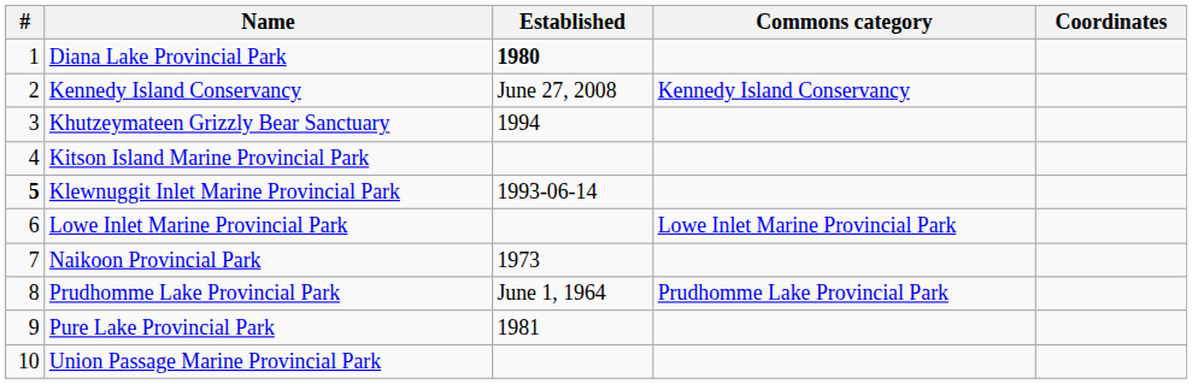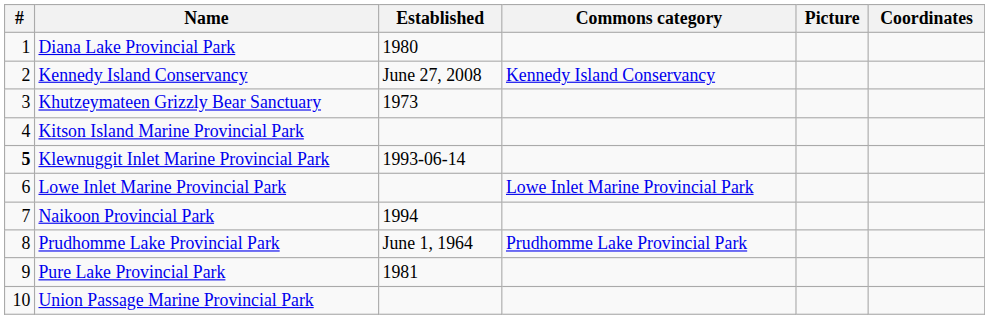+ column: Picture
Diana Lake Provincial Park | Established: bold -> normal
Khutzeymateen Grizzly Bear Sanctuary | Established: 1994 -> 1973
Naikoon Provincial Park | Established: 1973 -> 1994
